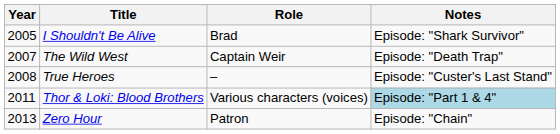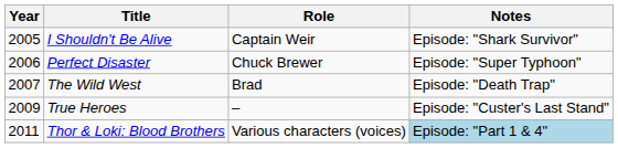I Shouldn't Be Alive | Role: Brad -> Captain Weir
+ row: 2006 | Perfect Disaster | Chuck Brewer | Episode: "Super Typhoon"
The Wild West | Role: Captain Weir -> Brad
True Heroes | Year: 2008 -> 2009
- row: 2013 | Zero Hour | Patron | Episode: "Chain"
